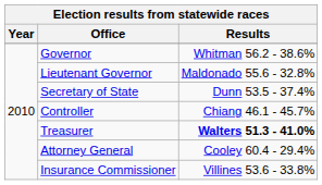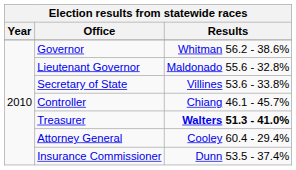Secretary of State | Results: Dunn 53.5 - 37.4% -> Villines 53.6 - 33.8%
Insurance Commissioner | Results: Villines 53.6 - 33.8% -> Dunn 53.5 - 37.4%
